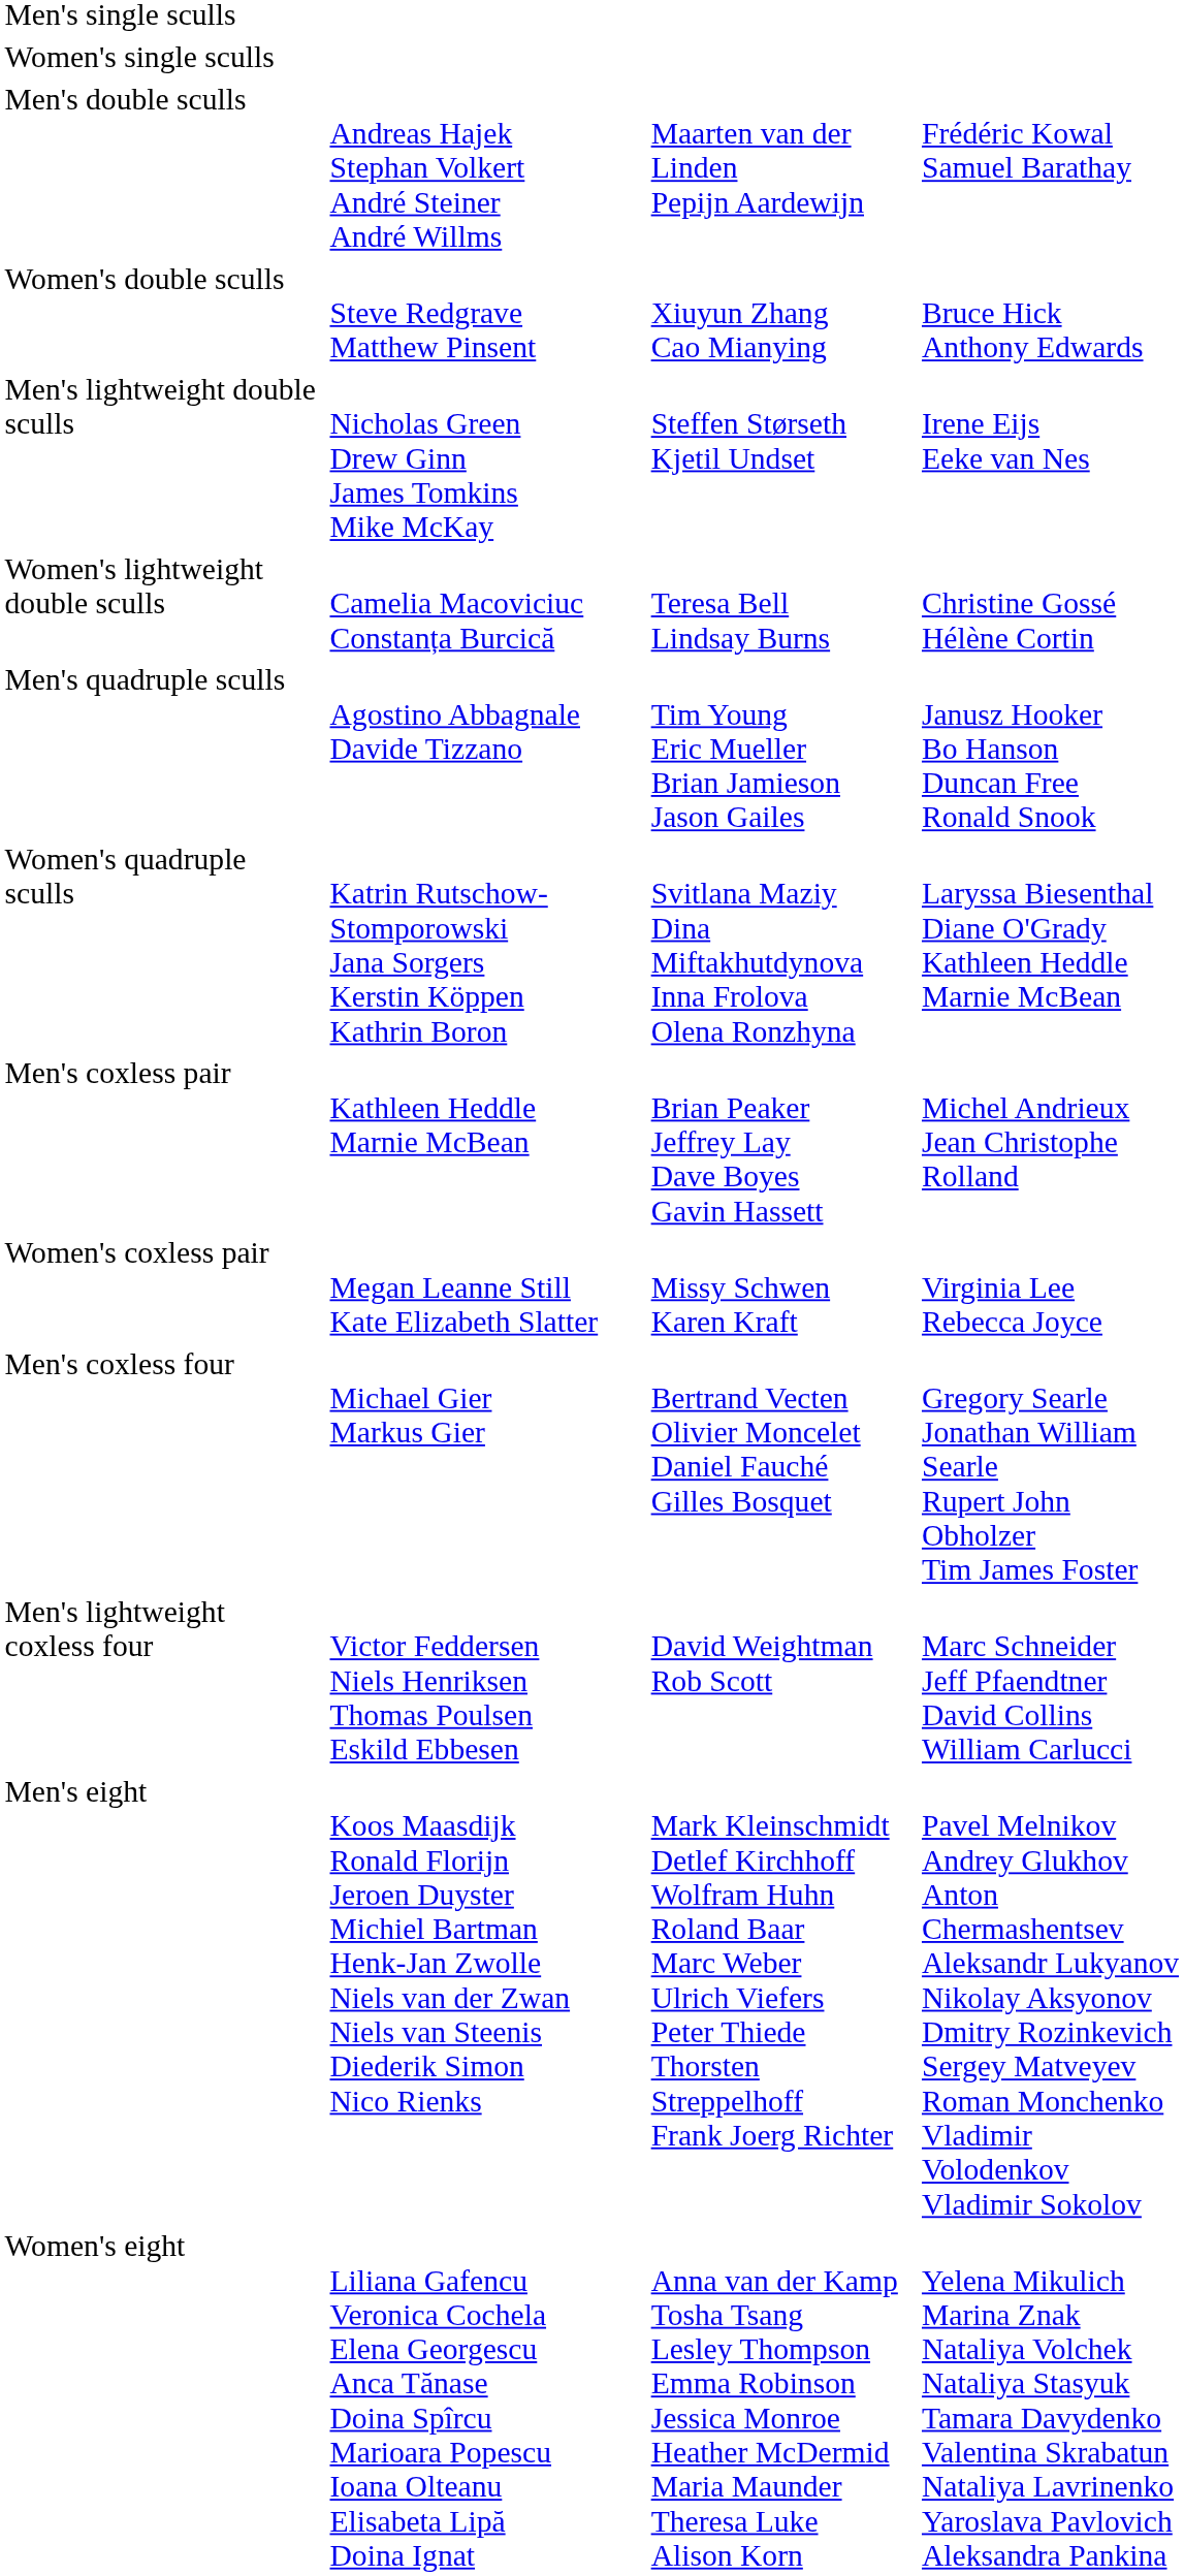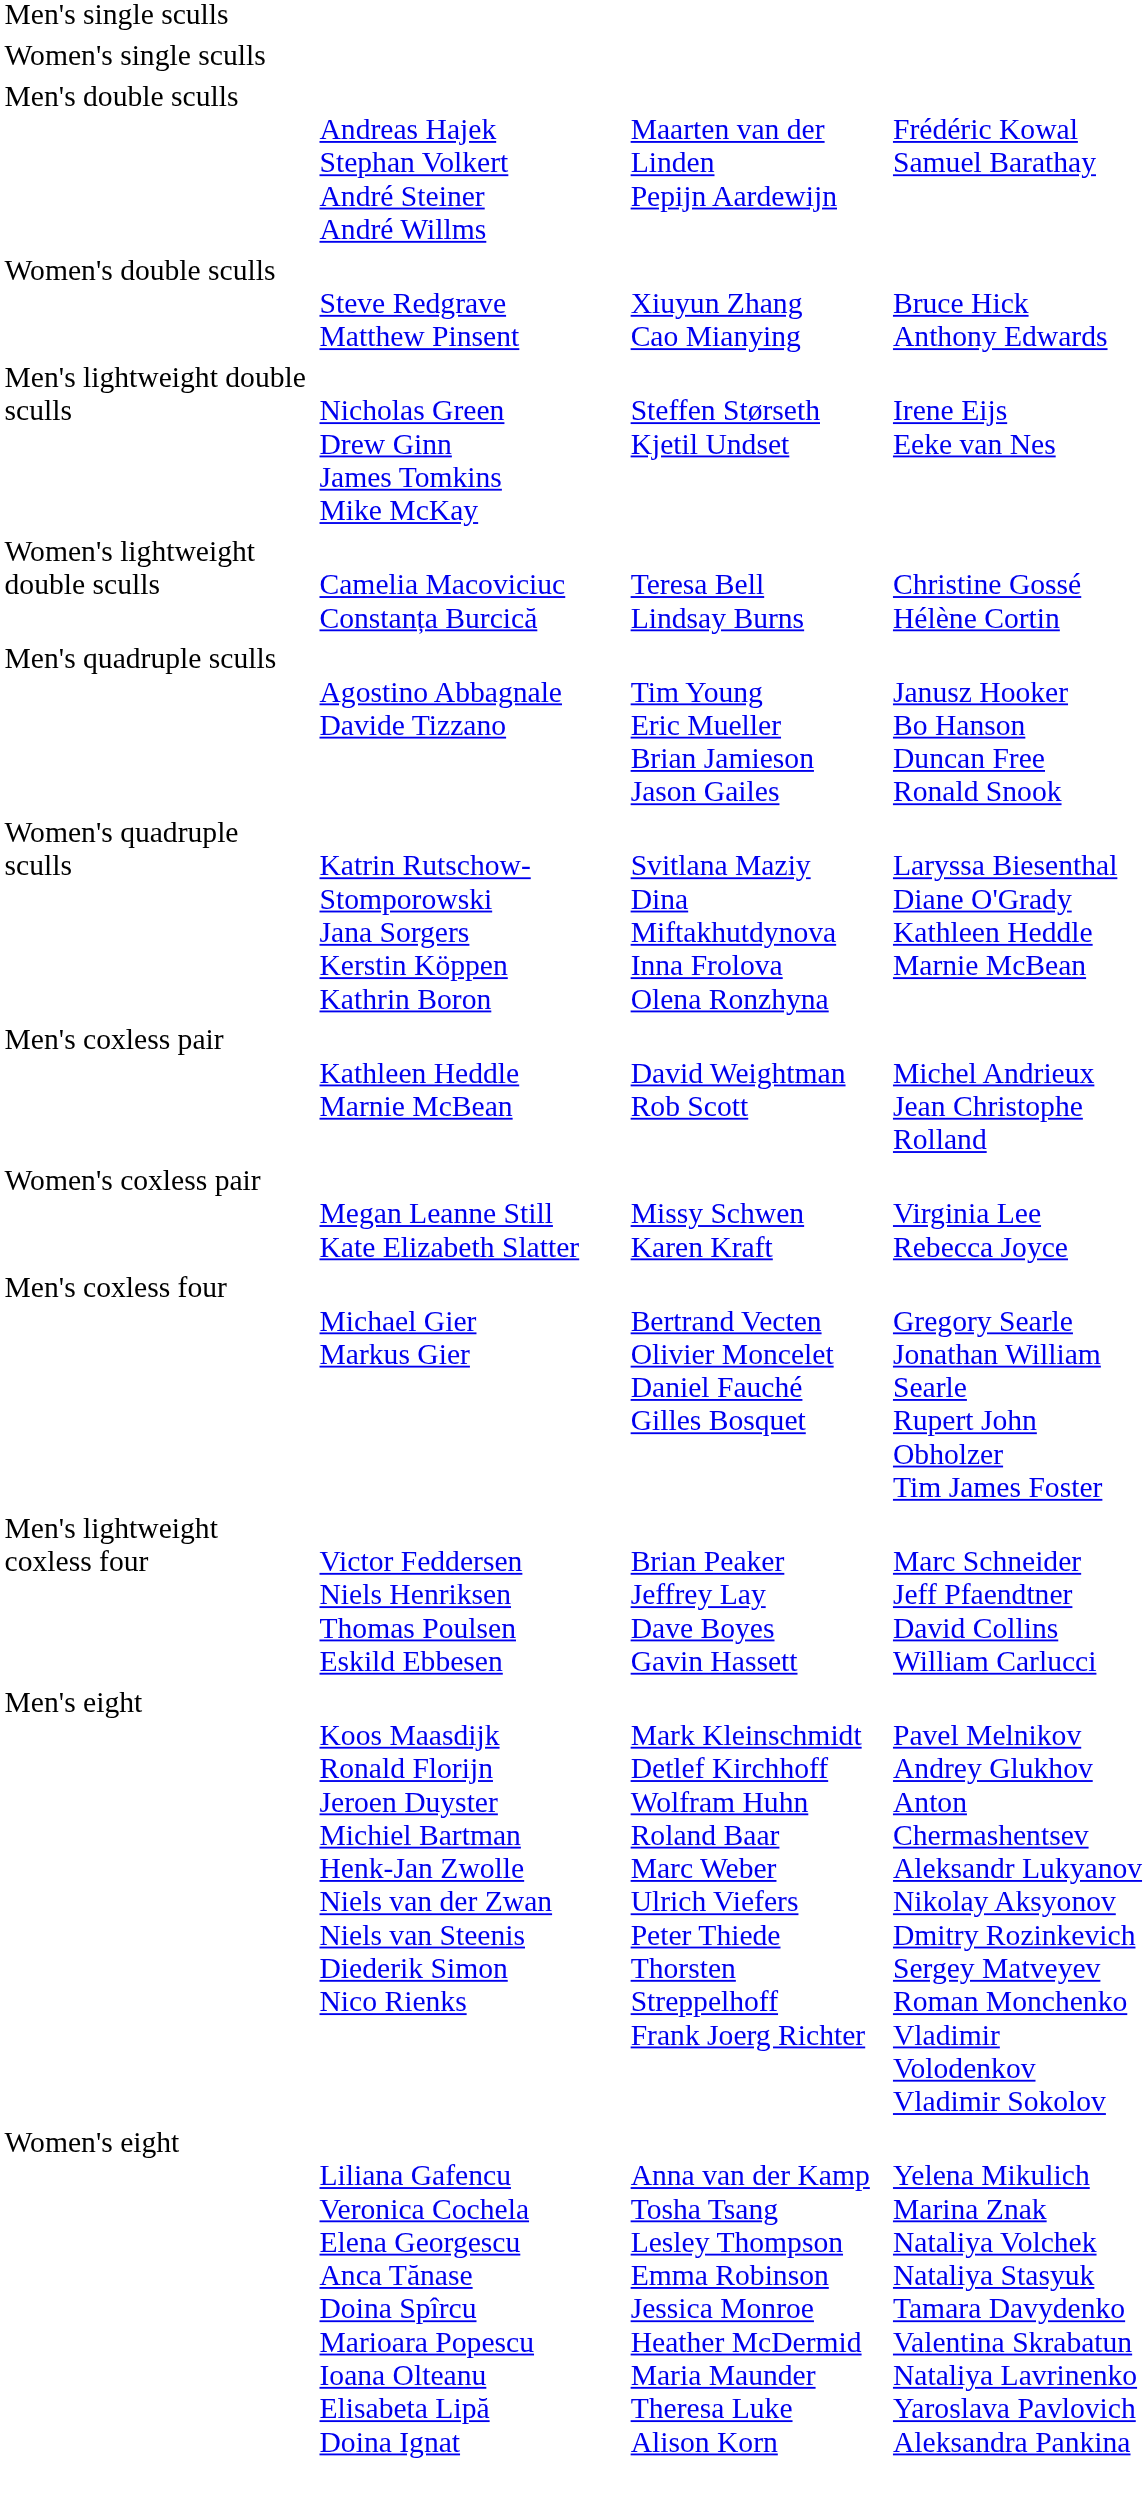Men's coxless pair | column 3: Brian Peaker Jeffrey Lay Dave Boyes Gavin Hassett -> David Weightman Rob Scott
Men's lightweight coxless four | column 3: David Weightman Rob Scott -> Brian Peaker Jeffrey Lay Dave Boyes Gavin Hassett
